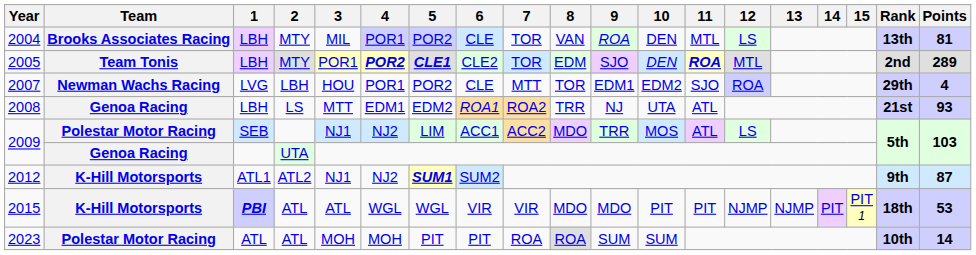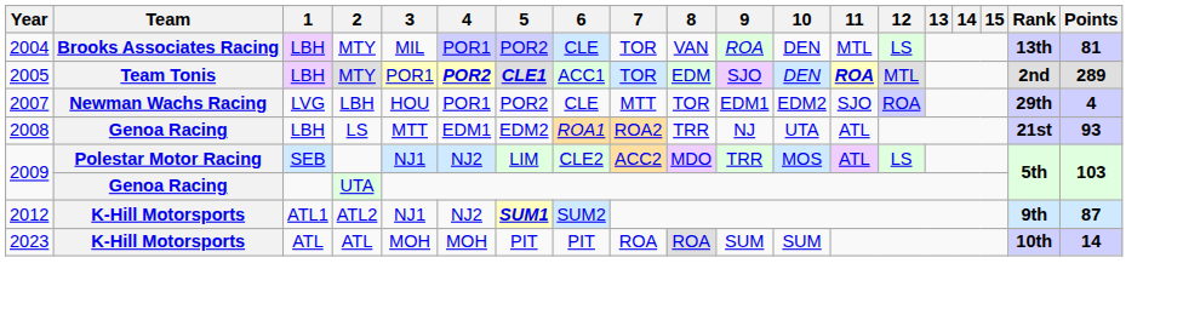2005 | 6: CLE2 -> ACC1
2009 / SEB | 6: ACC1 -> CLE2
- row: 2015 | K-Hill Motorsports | PBI | ATL | ATL | WGL | WGL | VIR | VIR | MDO | MDO | PIT | PIT | NJMP | NJMP | PIT | PIT 1 | 18th | 53
2023 | Team: Polestar Motor Racing -> K-Hill Motorsports
